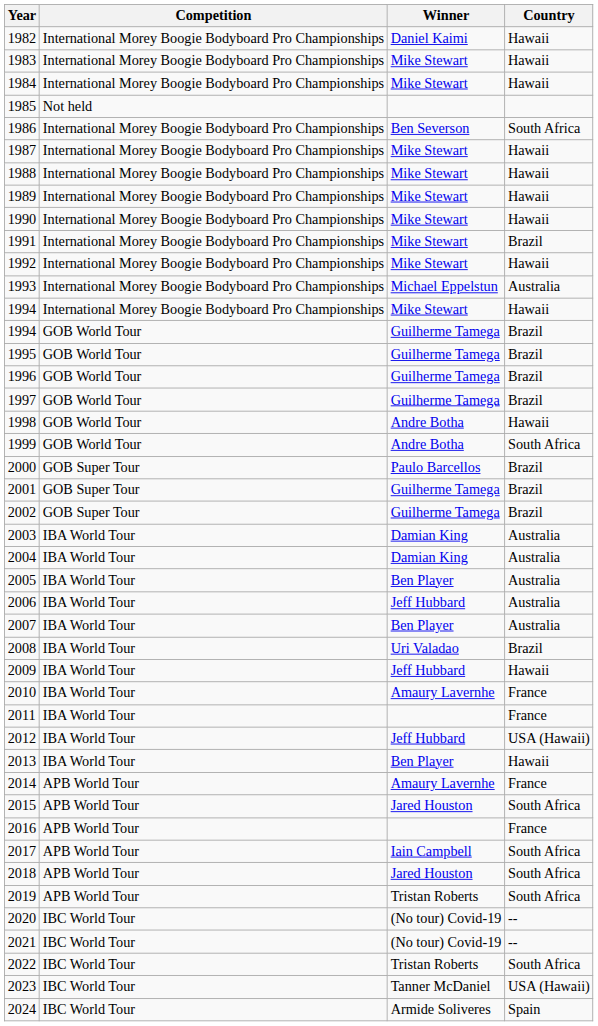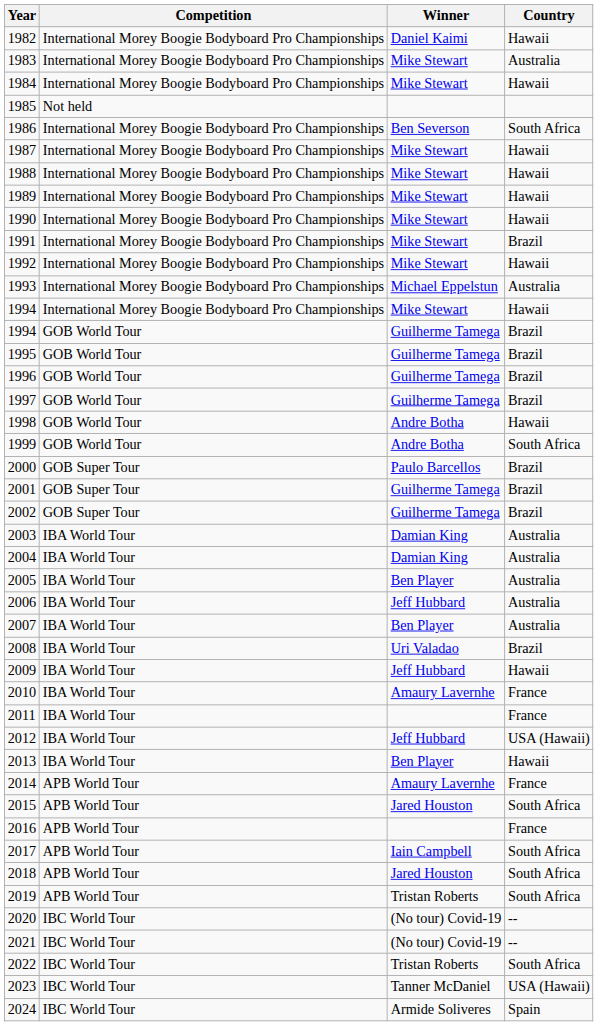1983 | Country: Hawaii -> Australia
